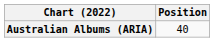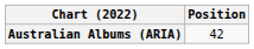Australian Albums (ARIA) | Position: 40 -> 42
